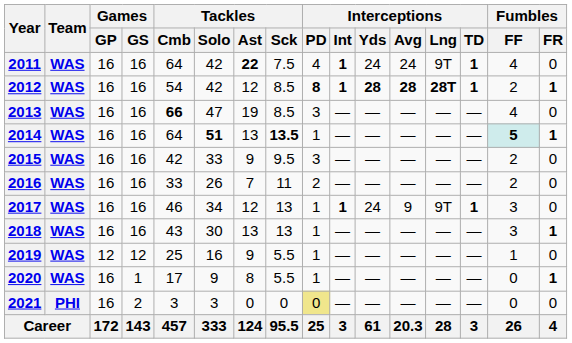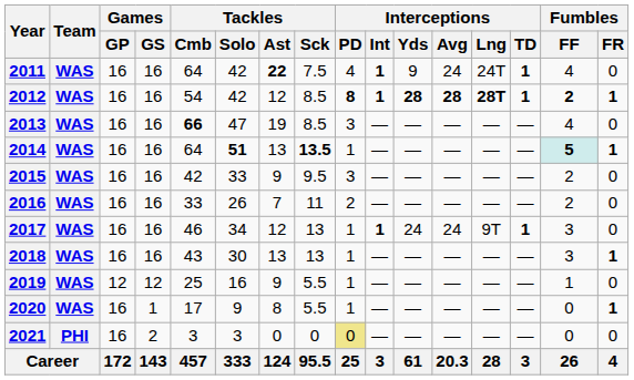2011 | Interceptions / Yds: 24 -> 9
2011 | Interceptions / Lng: 9T -> 24T
2012 | Fumbles / FF: normal -> bold
2017 | Interceptions / Avg: 9 -> 24
